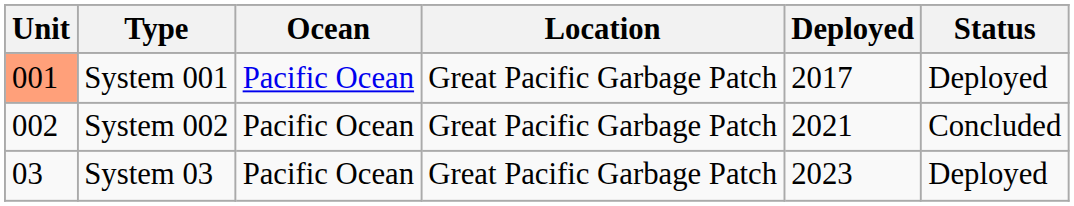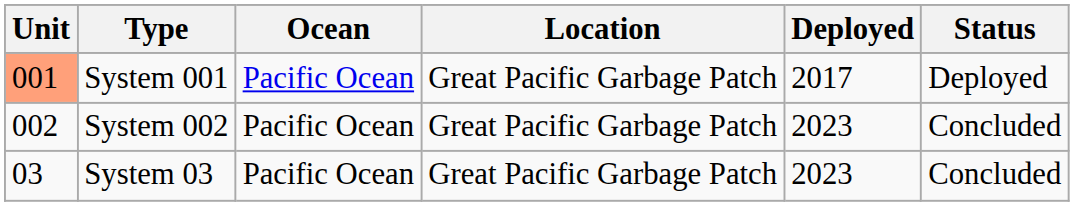System 002 | Deployed: 2021 -> 2023
System 03 | Status: Deployed -> Concluded
